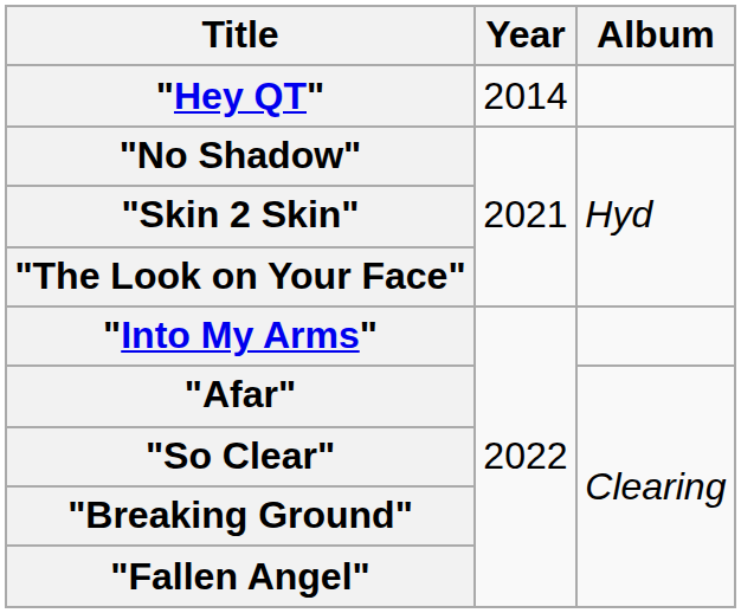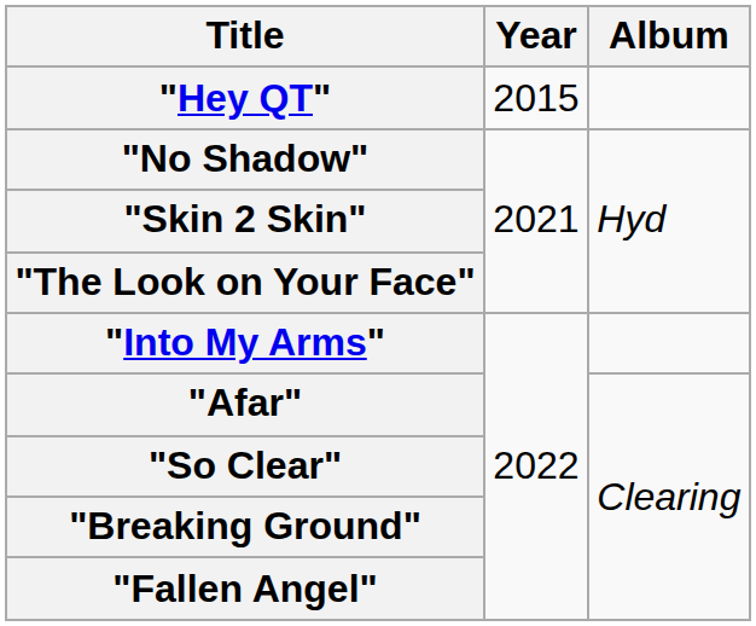"Hey QT" | Year: 2014 -> 2015
